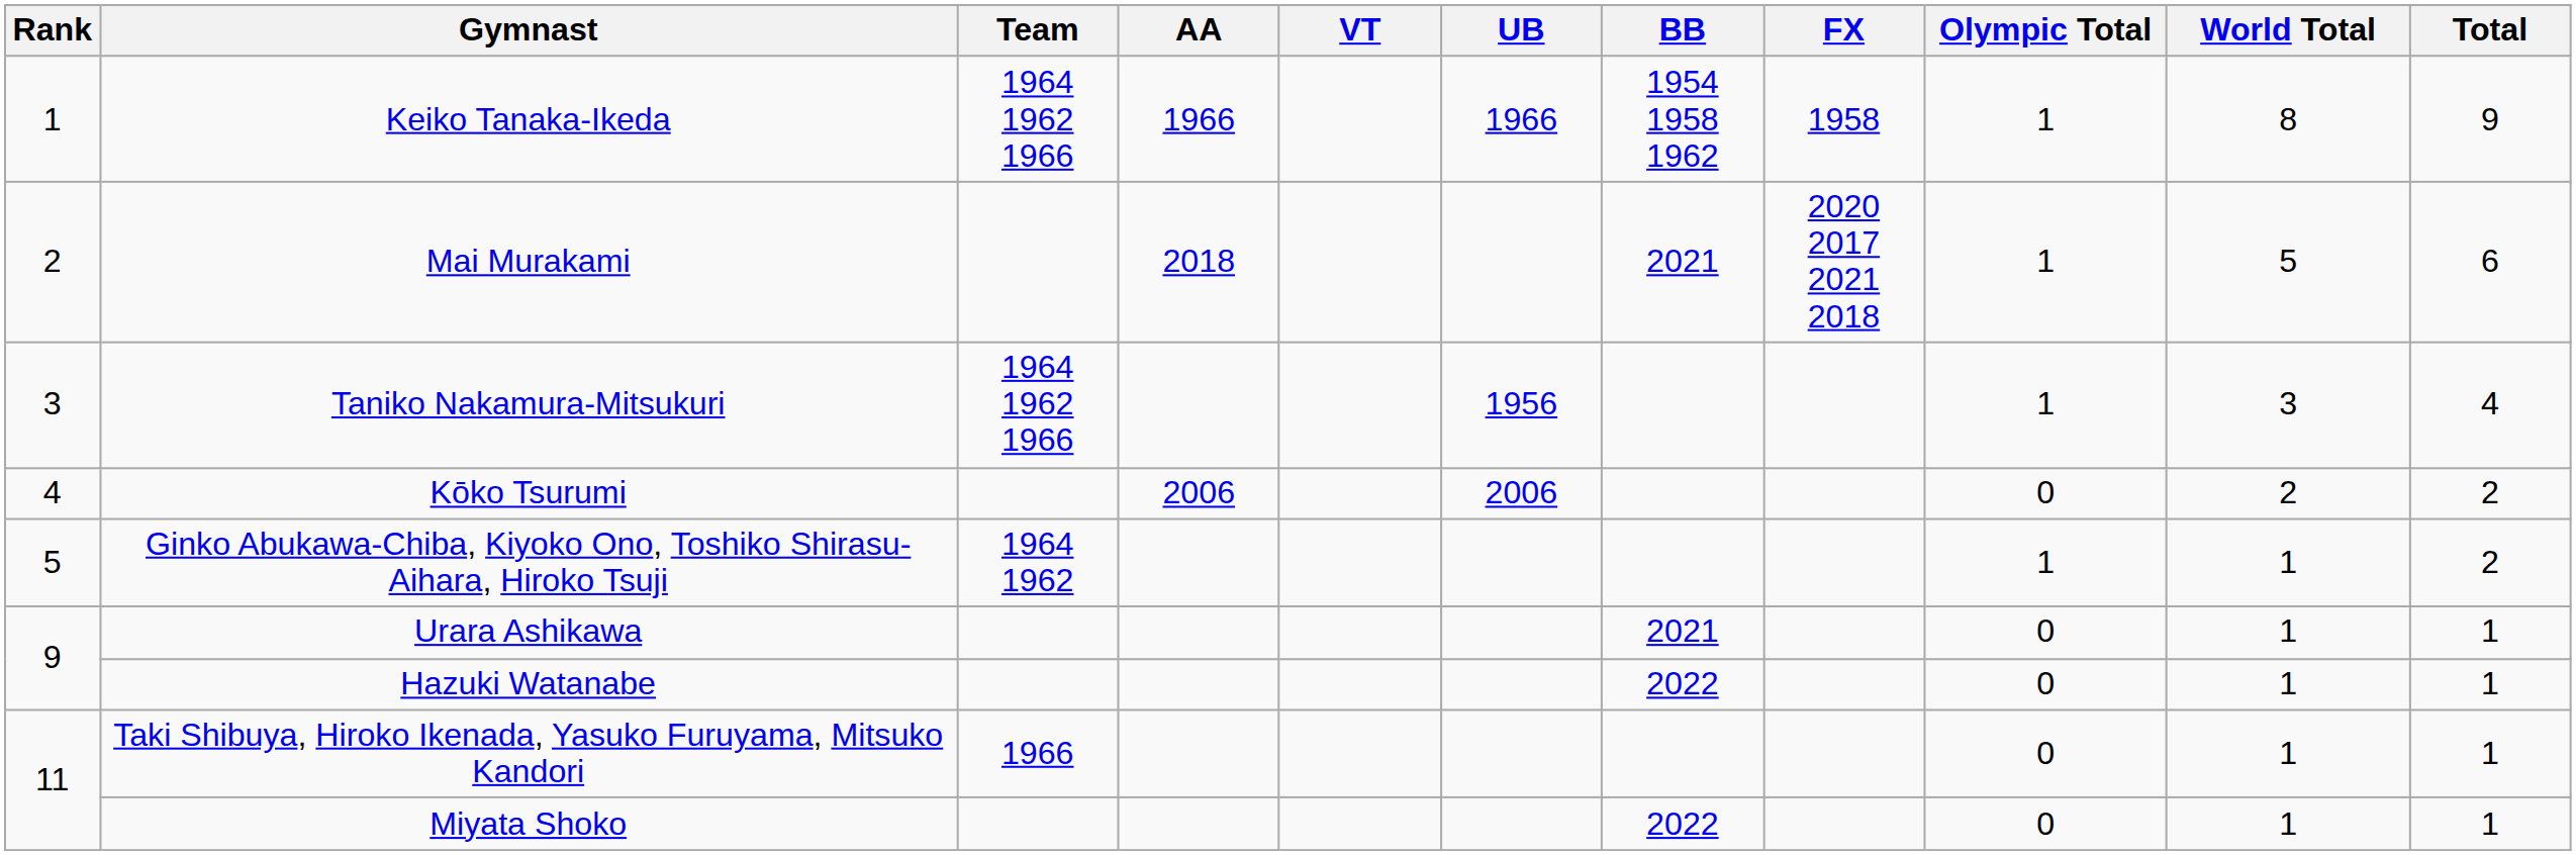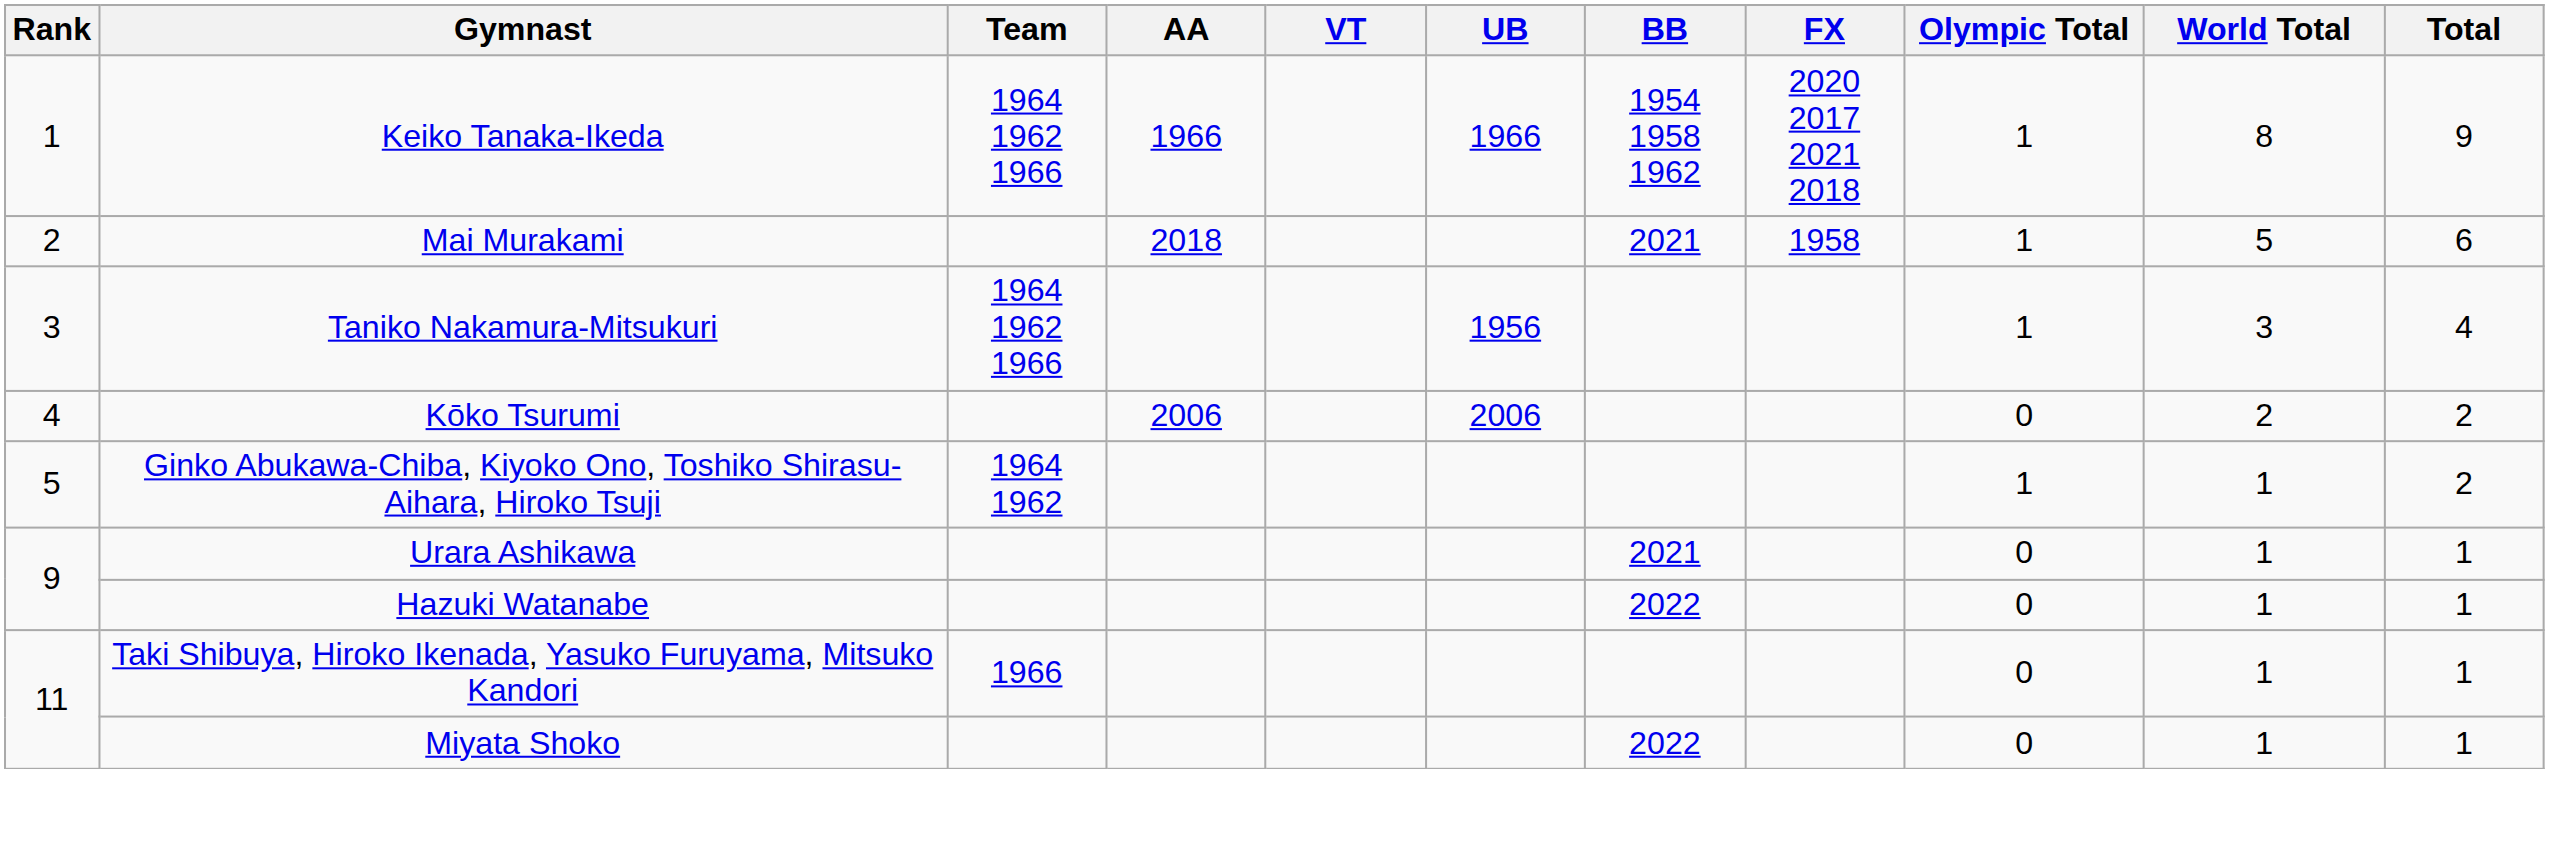Keiko Tanaka-Ikeda | FX: 1958 -> 2020 2017 2021 2018
Mai Murakami | FX: 2020 2017 2021 2018 -> 1958
